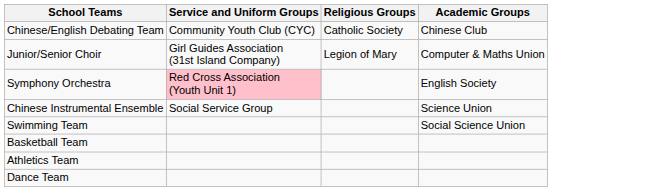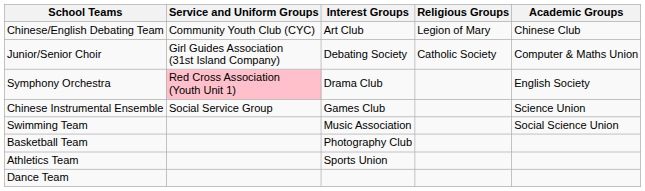+ column: Interest Groups | Art Club | Debating Society | Drama Club | Games Club | Music Association | Photography Club | Sports Union
Chinese/English Debating Team | Religious Groups: Catholic Society -> Legion of Mary
Junior/Senior Choir | Religious Groups: Legion of Mary -> Catholic Society
